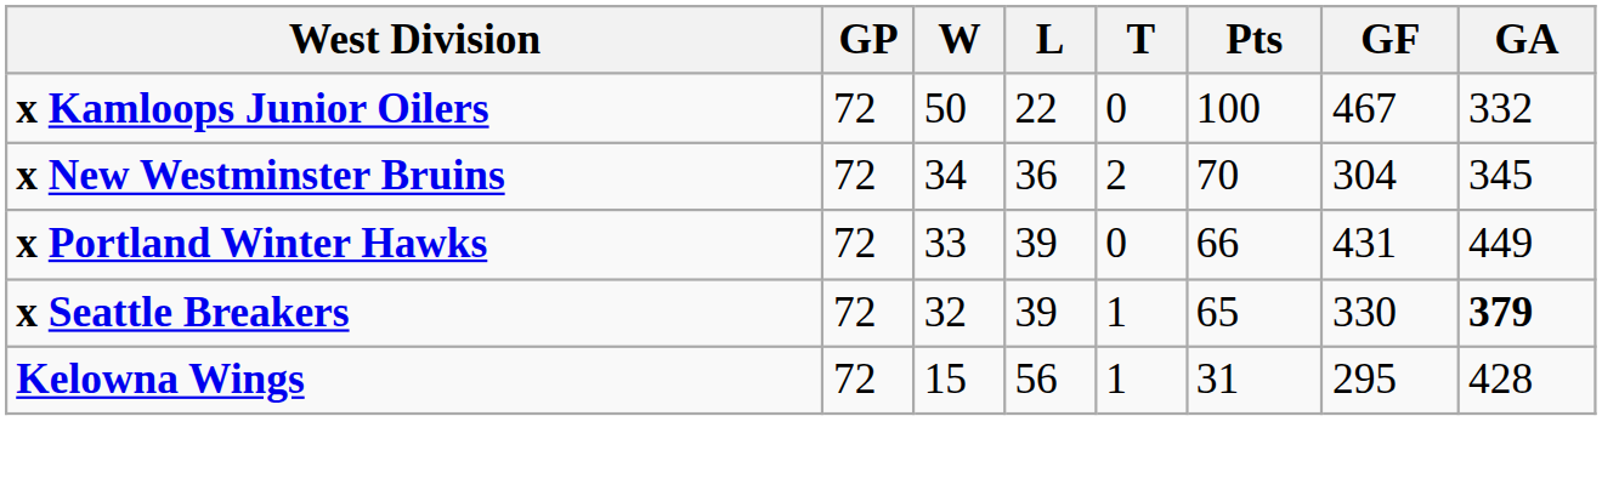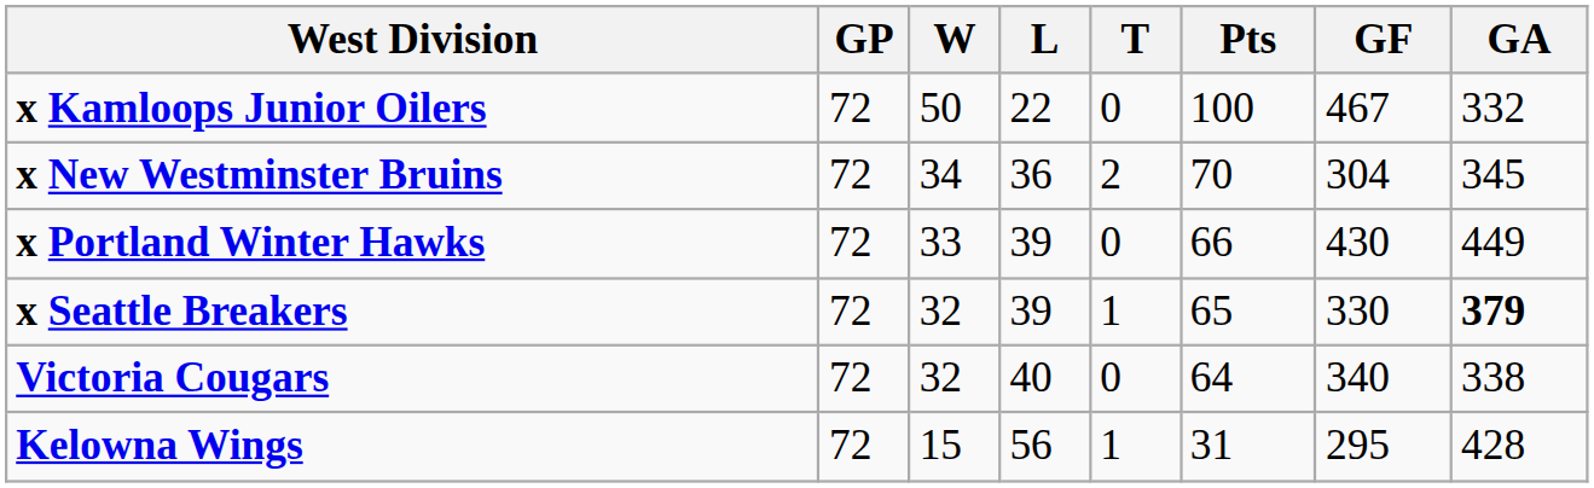x Portland Winter Hawks | GF: 431 -> 430
+ row: Victoria Cougars | 72 | 32 | 40 | 0 | 64 | 340 | 338
